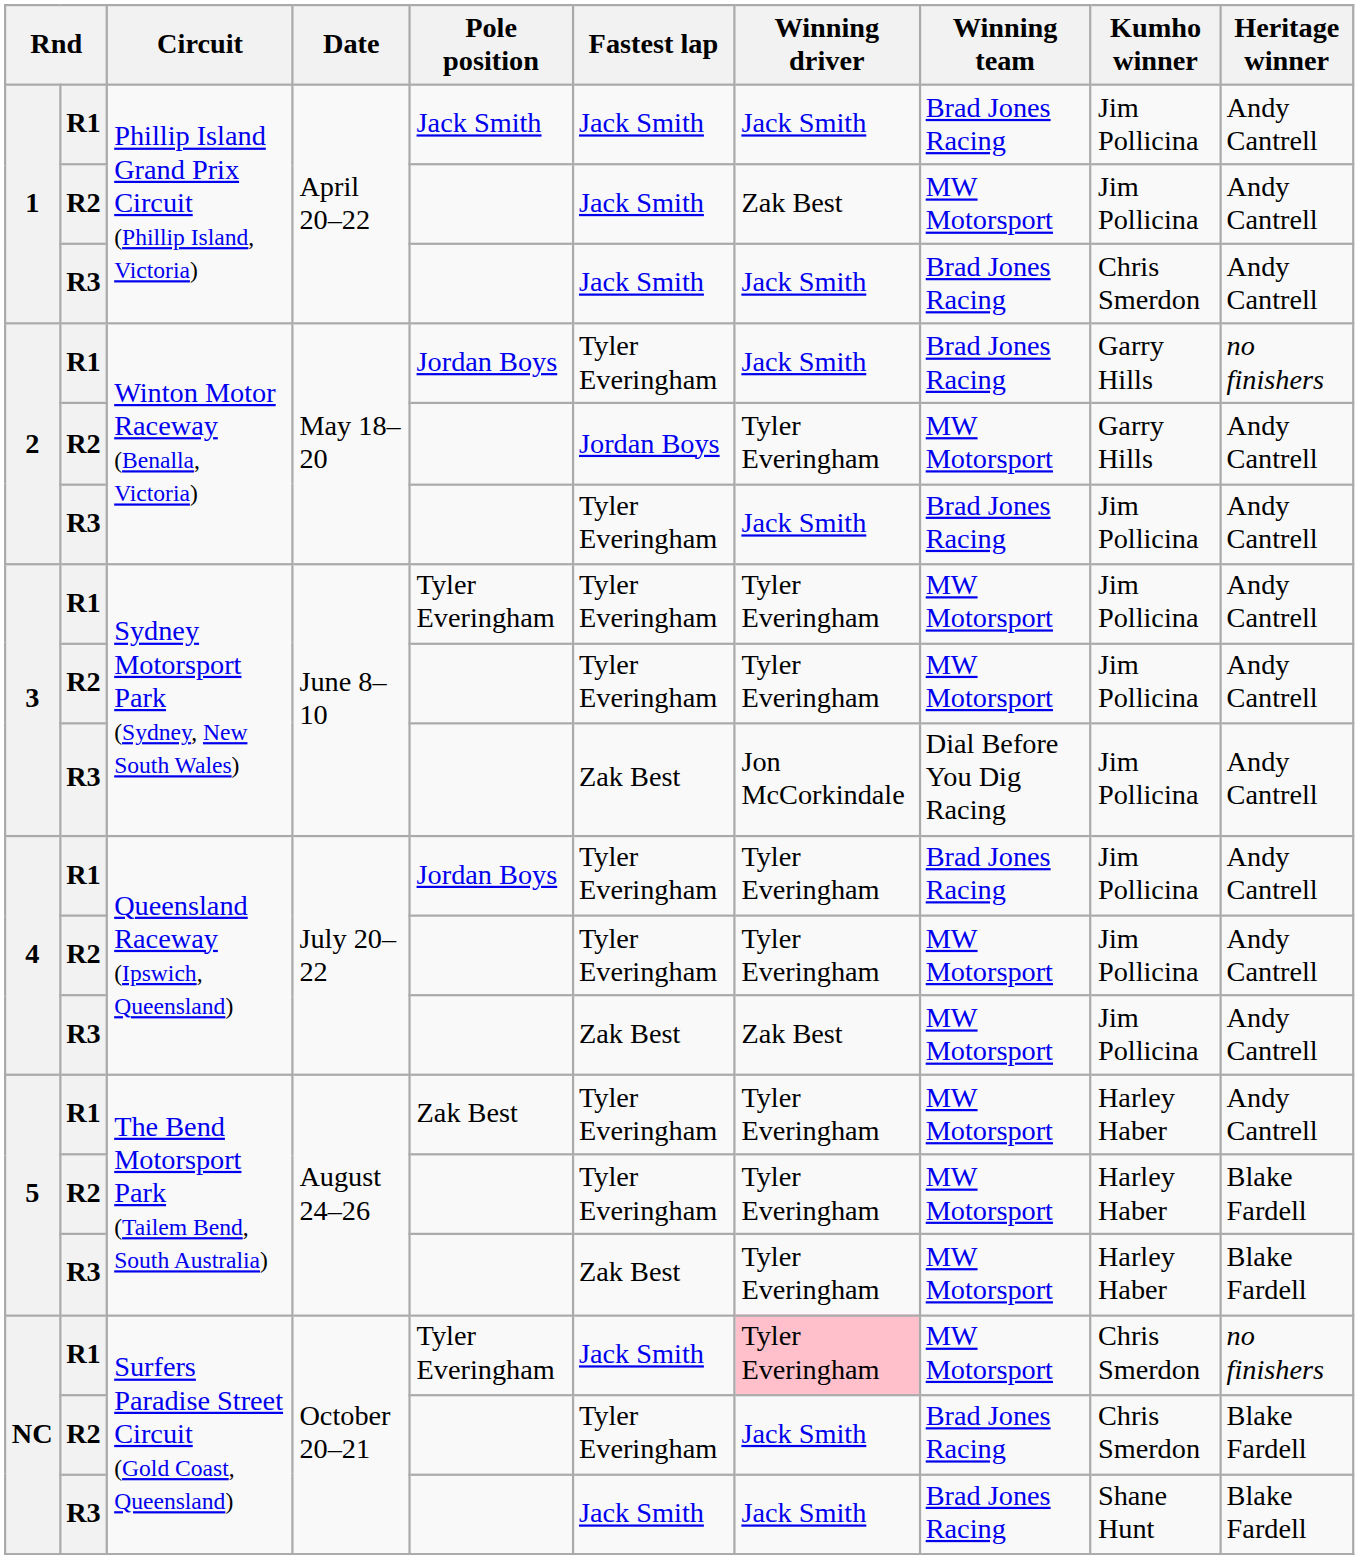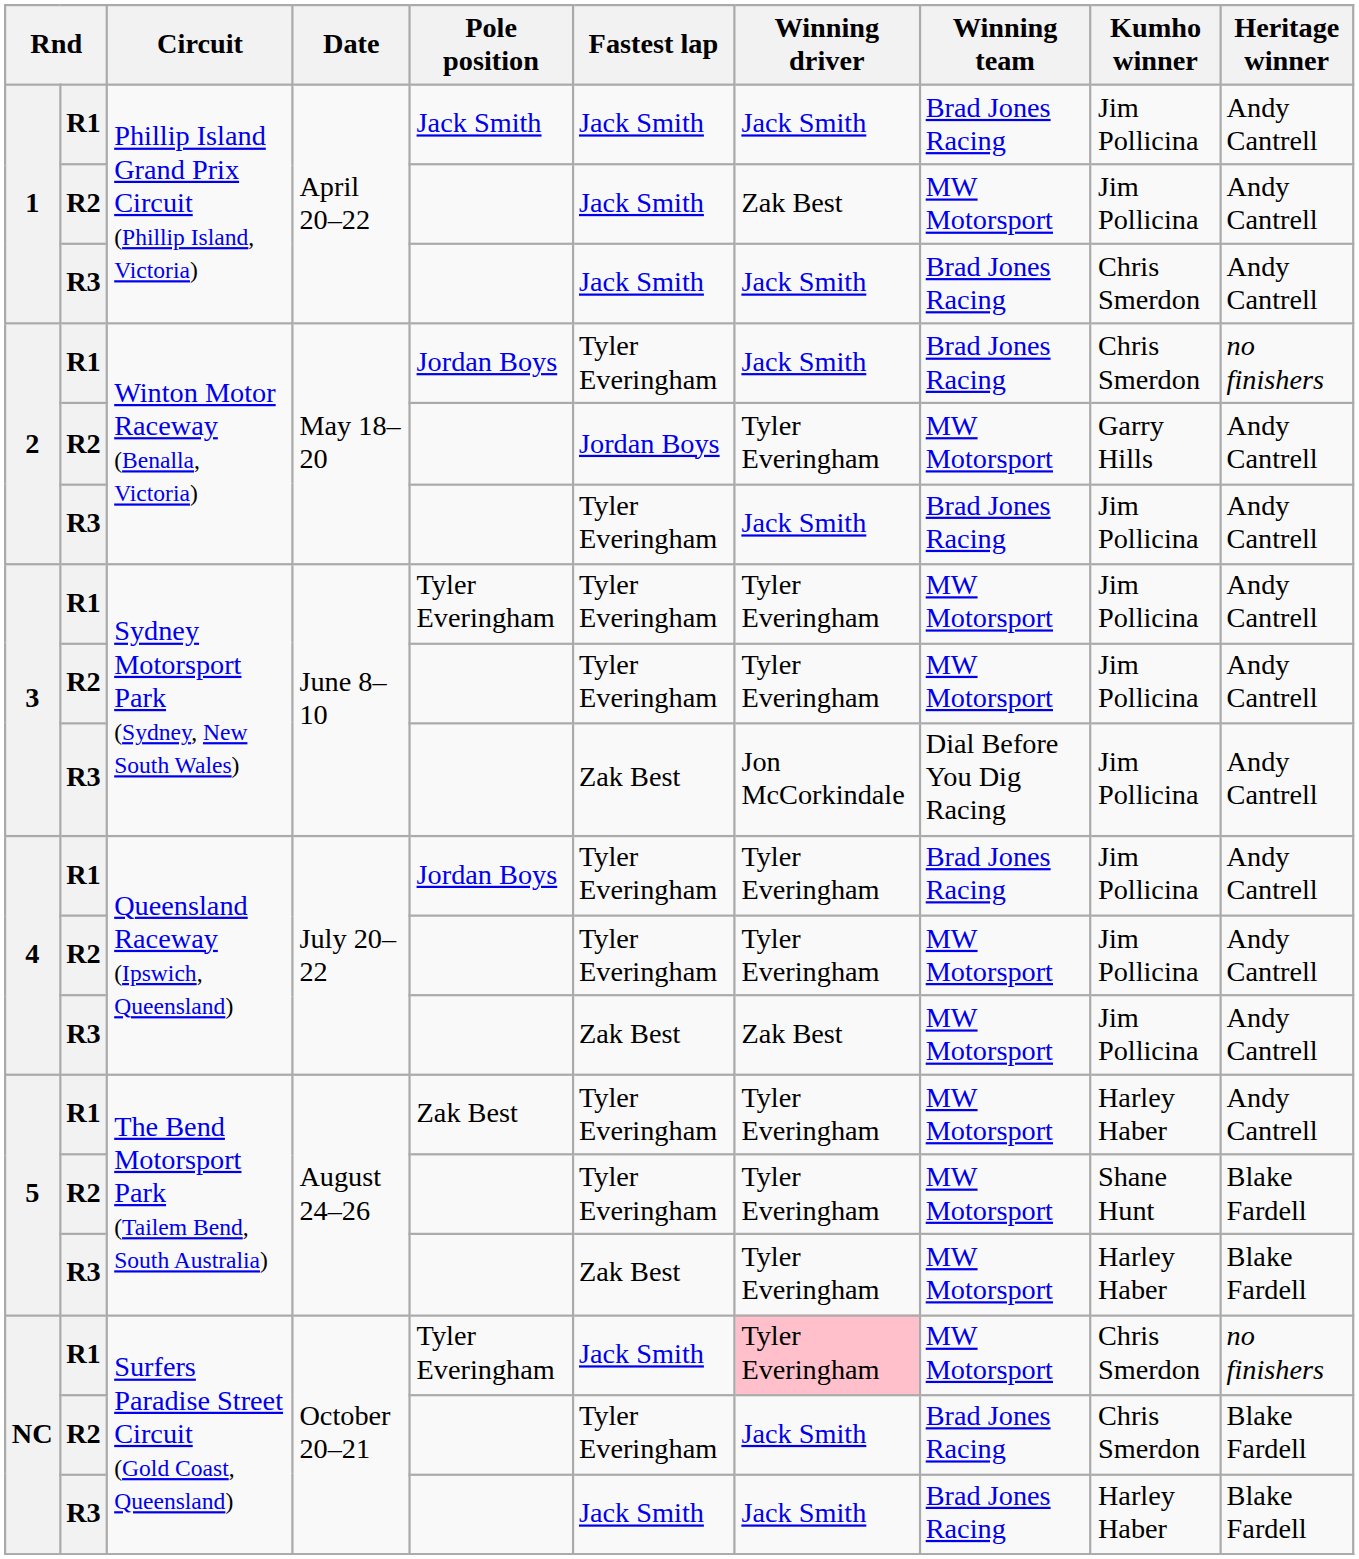2 / R1 | Kumho winner: Garry Hills -> Chris Smerdon
5 / R2 | Kumho winner: Harley Haber -> Shane Hunt
NC / R3 | Kumho winner: Shane Hunt -> Harley Haber
